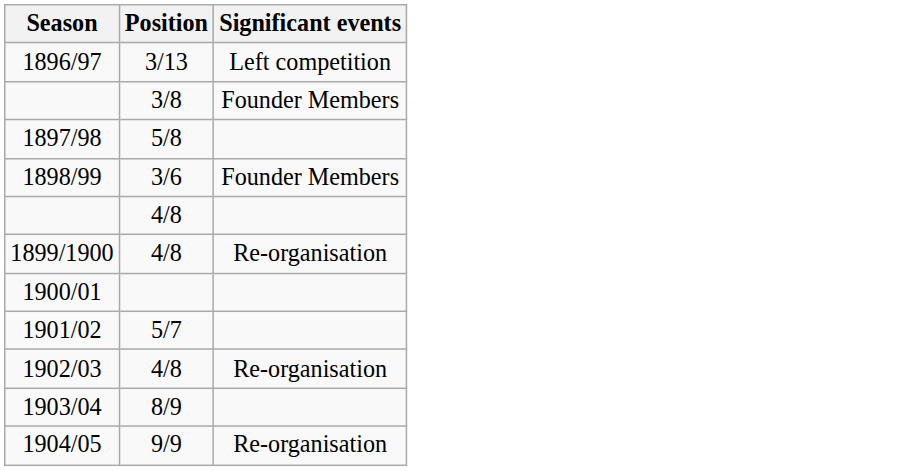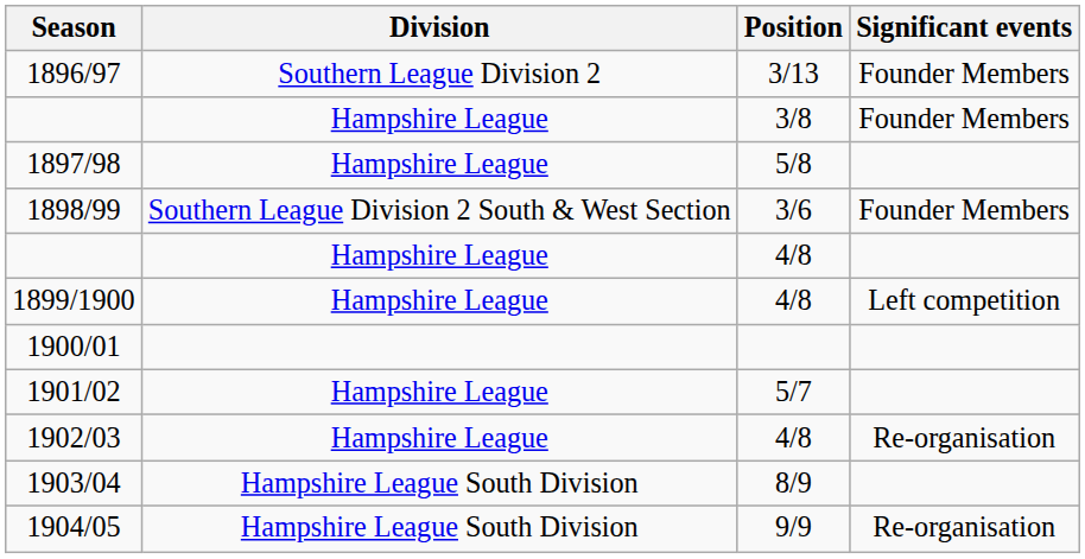+ column: Division | Southern League Division 2 | Hampshire League | Hampshire League | Southern League Division 2 South & West Section | Hampshire League | Hampshire League | Hampshire League | Hampshire League | Hampshire League South Division | Hampshire League South Division
1896/97 | Significant events: Left competition -> Founder Members
1899/1900 | Significant events: Re-organisation -> Left competition
